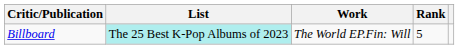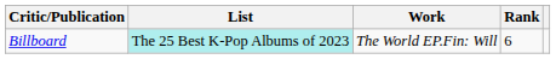Billboard | Rank: 5 -> 6
